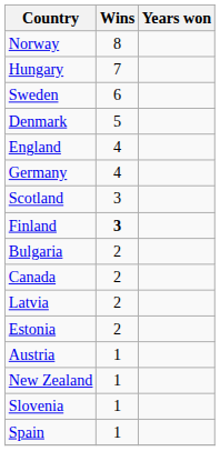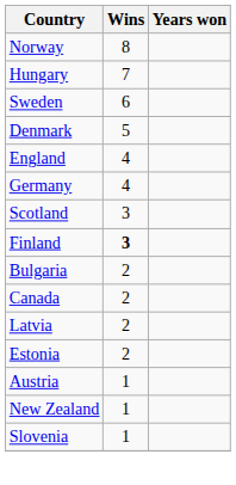- row: Spain | 1
